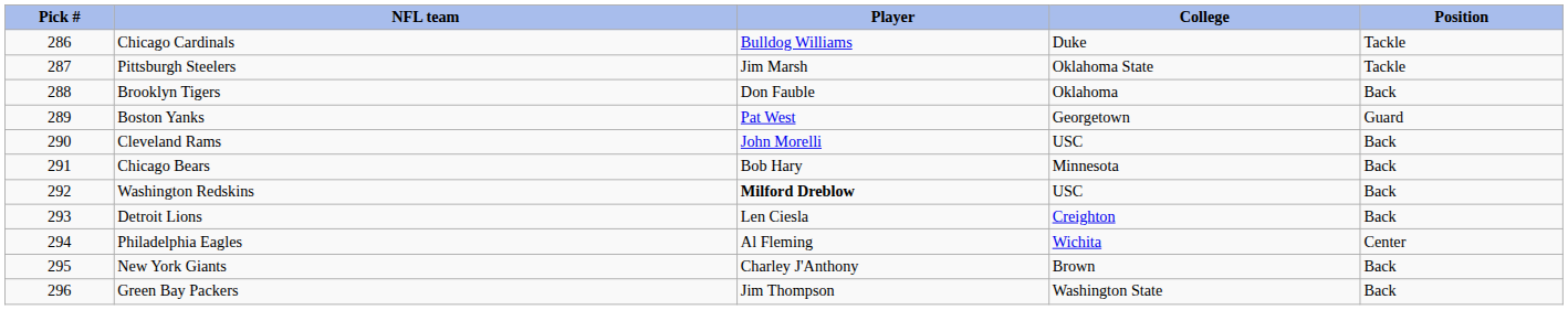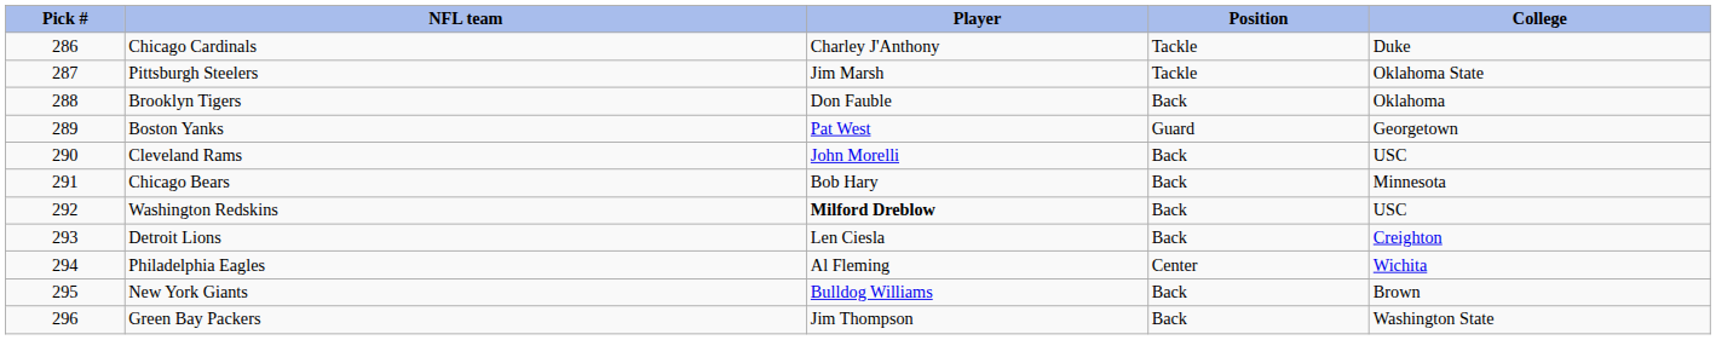columns swapped: Position <-> College
Chicago Cardinals | Player: Bulldog Williams -> Charley J'Anthony
New York Giants | Player: Charley J'Anthony -> Bulldog Williams
